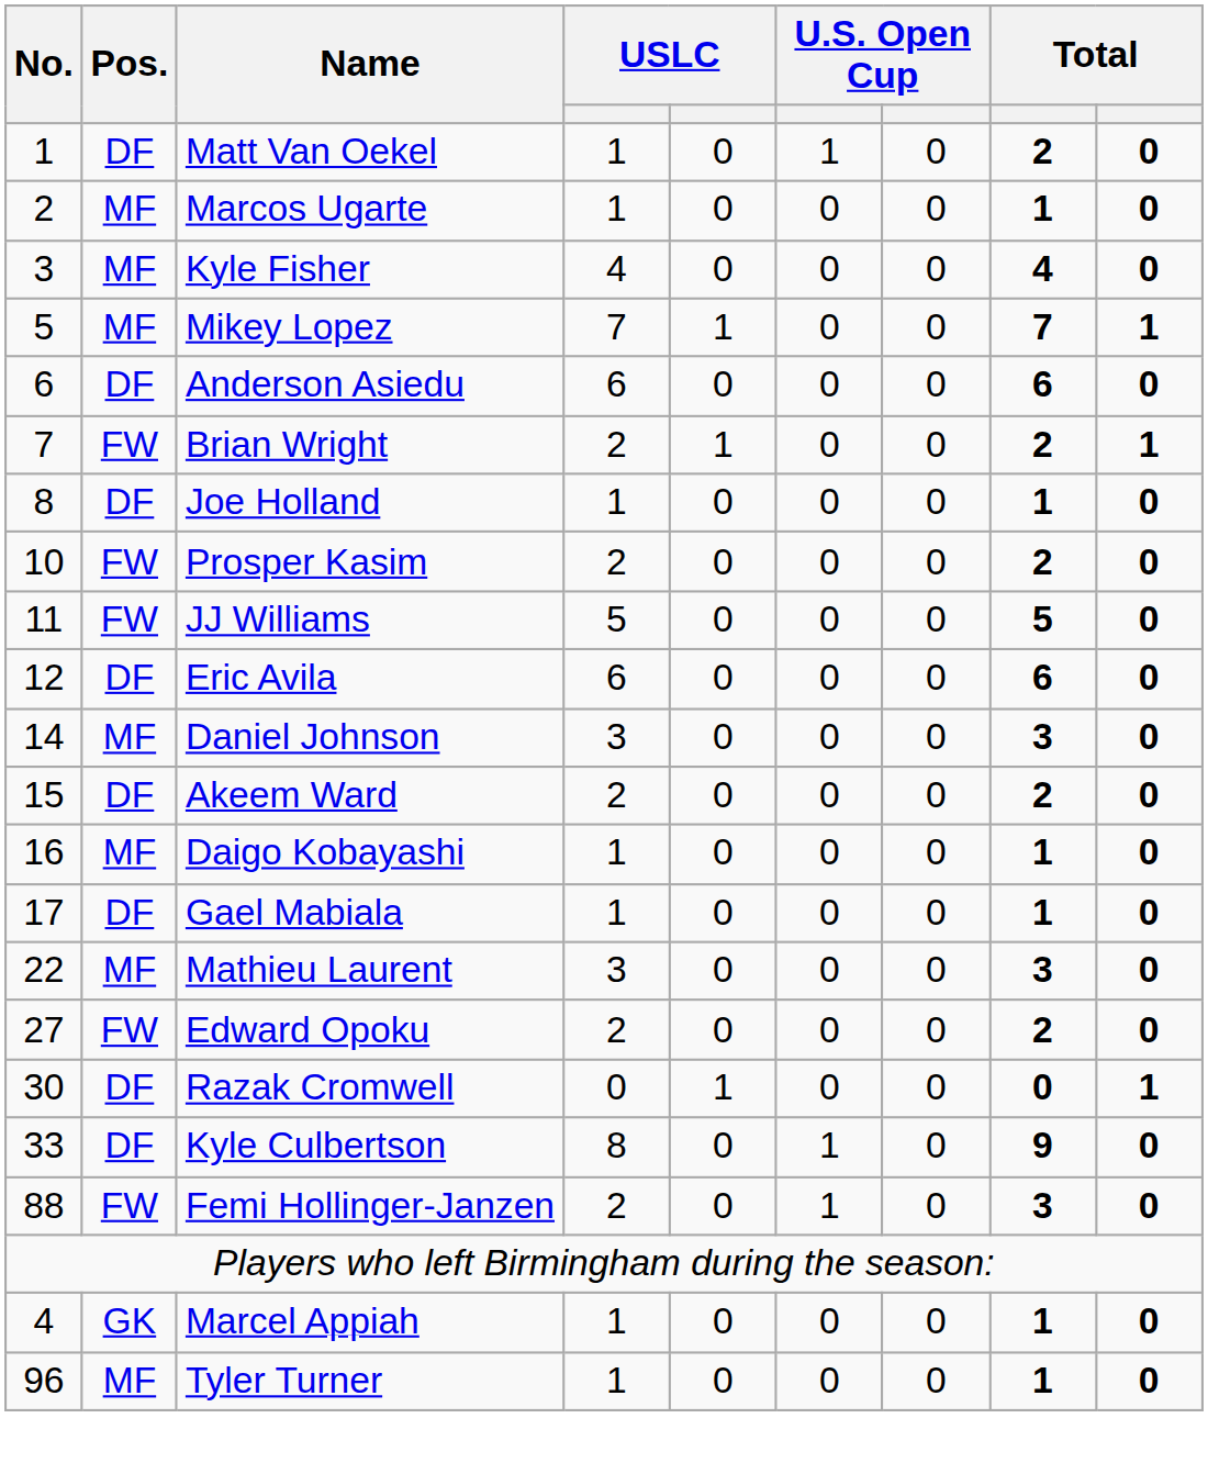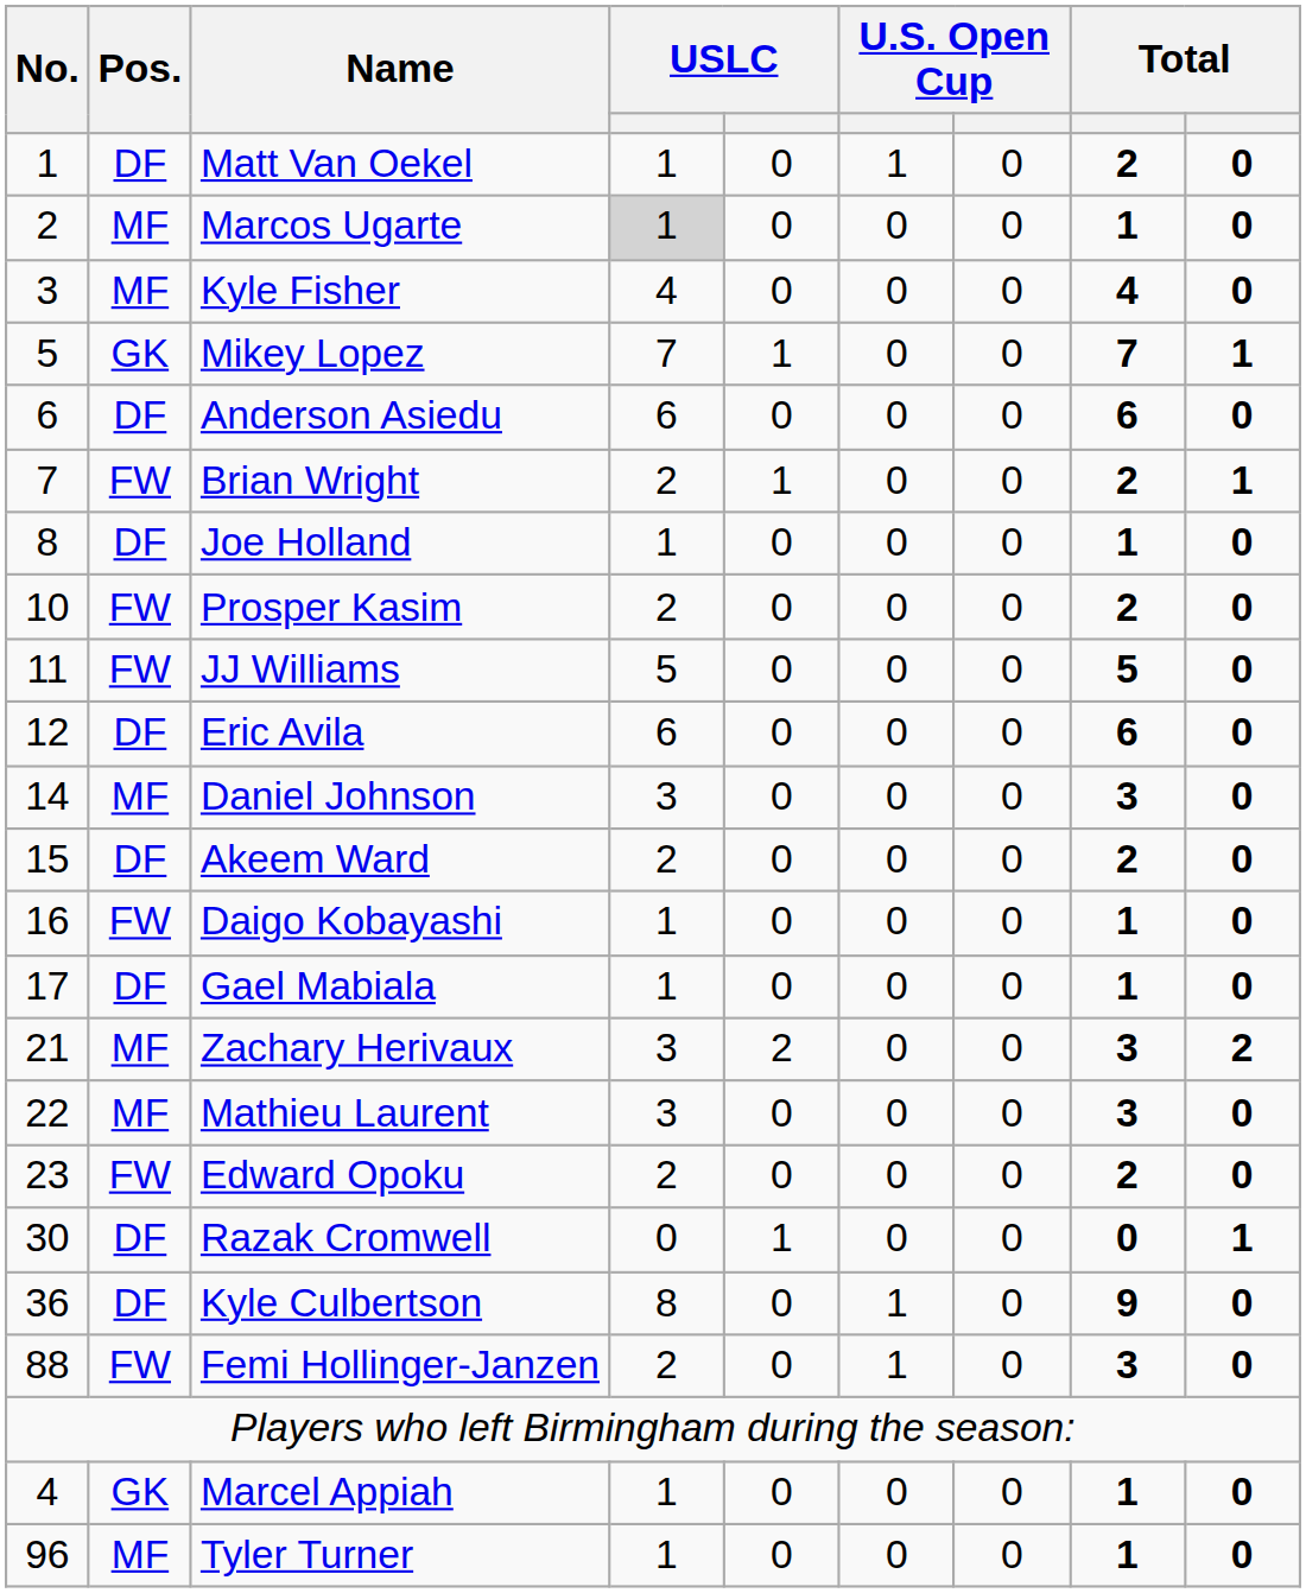Marcos Ugarte | column 4: no background -> lightgrey background
Mikey Lopez | Pos.: MF -> GK
Daigo Kobayashi | Pos.: MF -> FW
+ row: 21 | MF | Zachary Herivaux | 3 | 2 | 0 | 0 | 3 | 2
Edward Opoku | No.: 27 -> 23
Kyle Culbertson | No.: 33 -> 36
